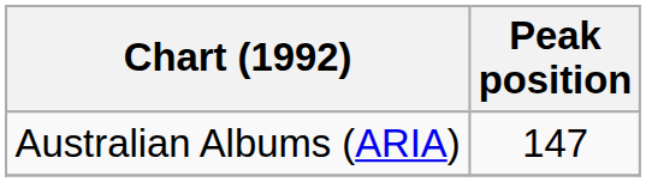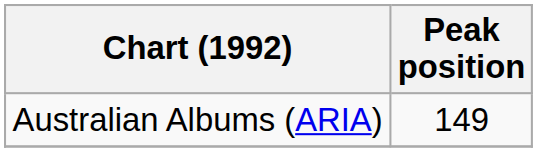Australian Albums (ARIA) | Peak position: 147 -> 149
